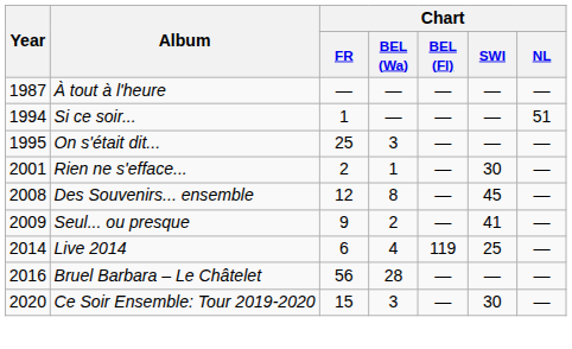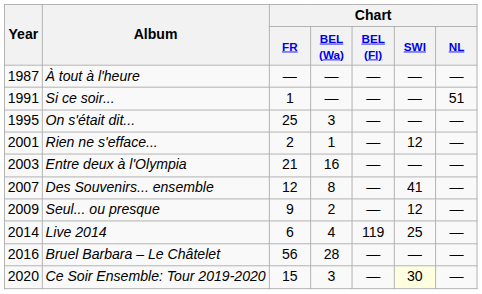Si ce soir... | Year: 1994 -> 1991
Rien ne s'efface... | Chart / SWI: 30 -> 12
+ row: 2003 | Entre deux à l'Olympia | 21 | 16 | — | — | —
Des Souvenirs... ensemble | Year: 2008 -> 2007
Des Souvenirs... ensemble | Chart / SWI: 45 -> 41
Seul... ou presque | Chart / SWI: 41 -> 12
Ce Soir Ensemble: Tour 2019-2020 | Chart / SWI: no background -> lightyellow background
